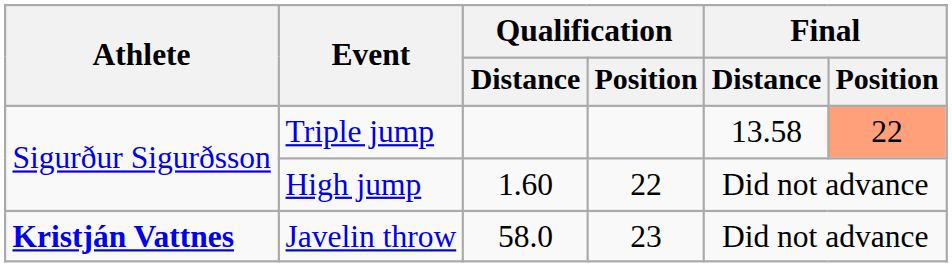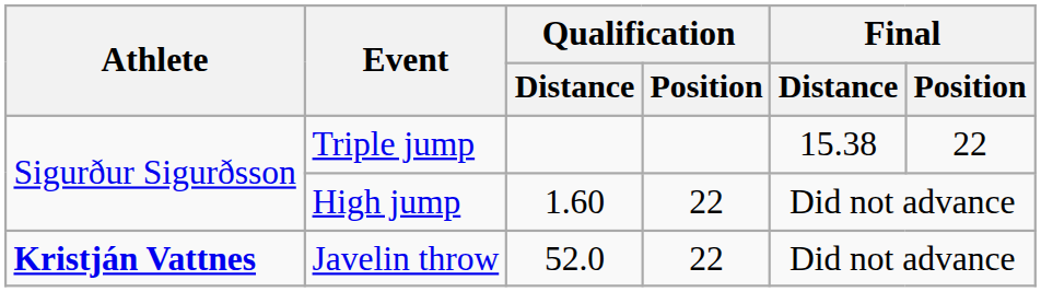Triple jump | Final / Distance: 13.58 -> 15.38
Triple jump | Final / Position: lightsalmon background -> no background
Javelin throw | Qualification / Distance: 58.0 -> 52.0
Javelin throw | Qualification / Position: 23 -> 22
